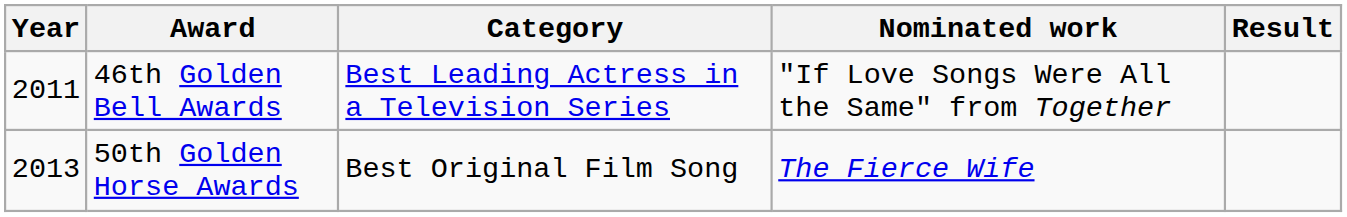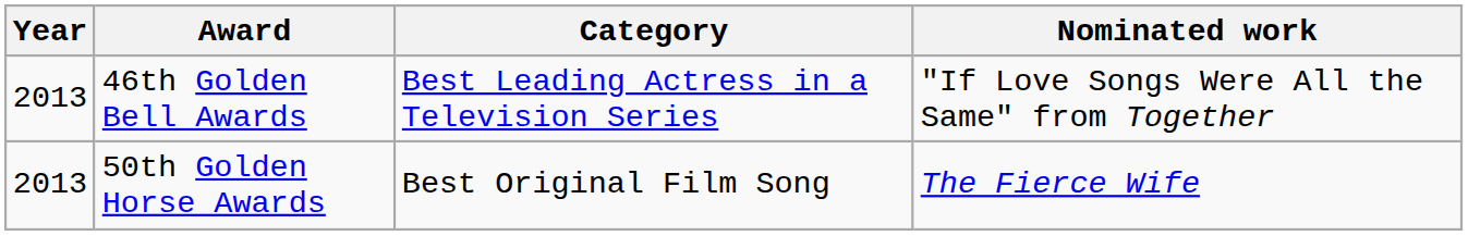- column: Result
46th Golden Bell Awards | Year: 2011 -> 2013
